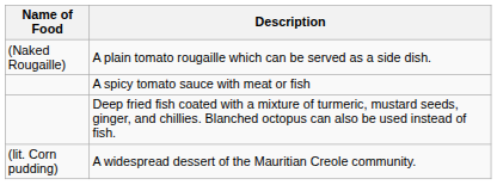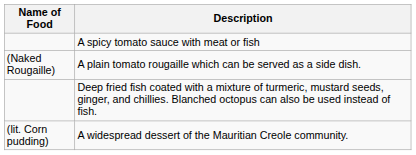rows swapped: A spicy tomato sauce with meat or fish <-> A plain tomato rougaille which can be served as a side dish.
